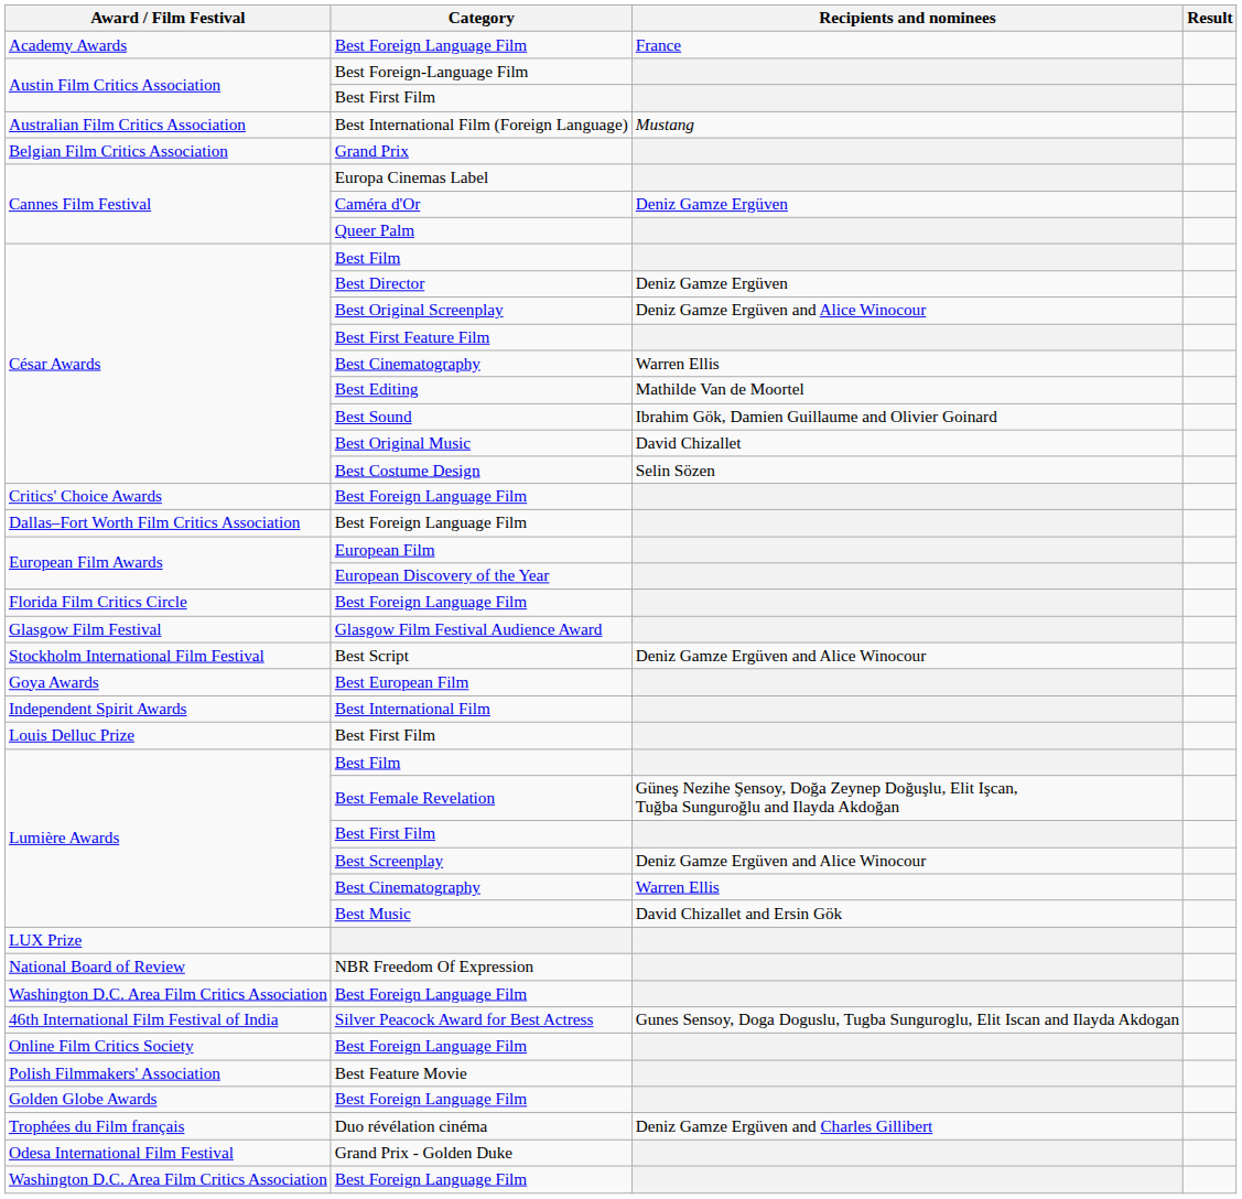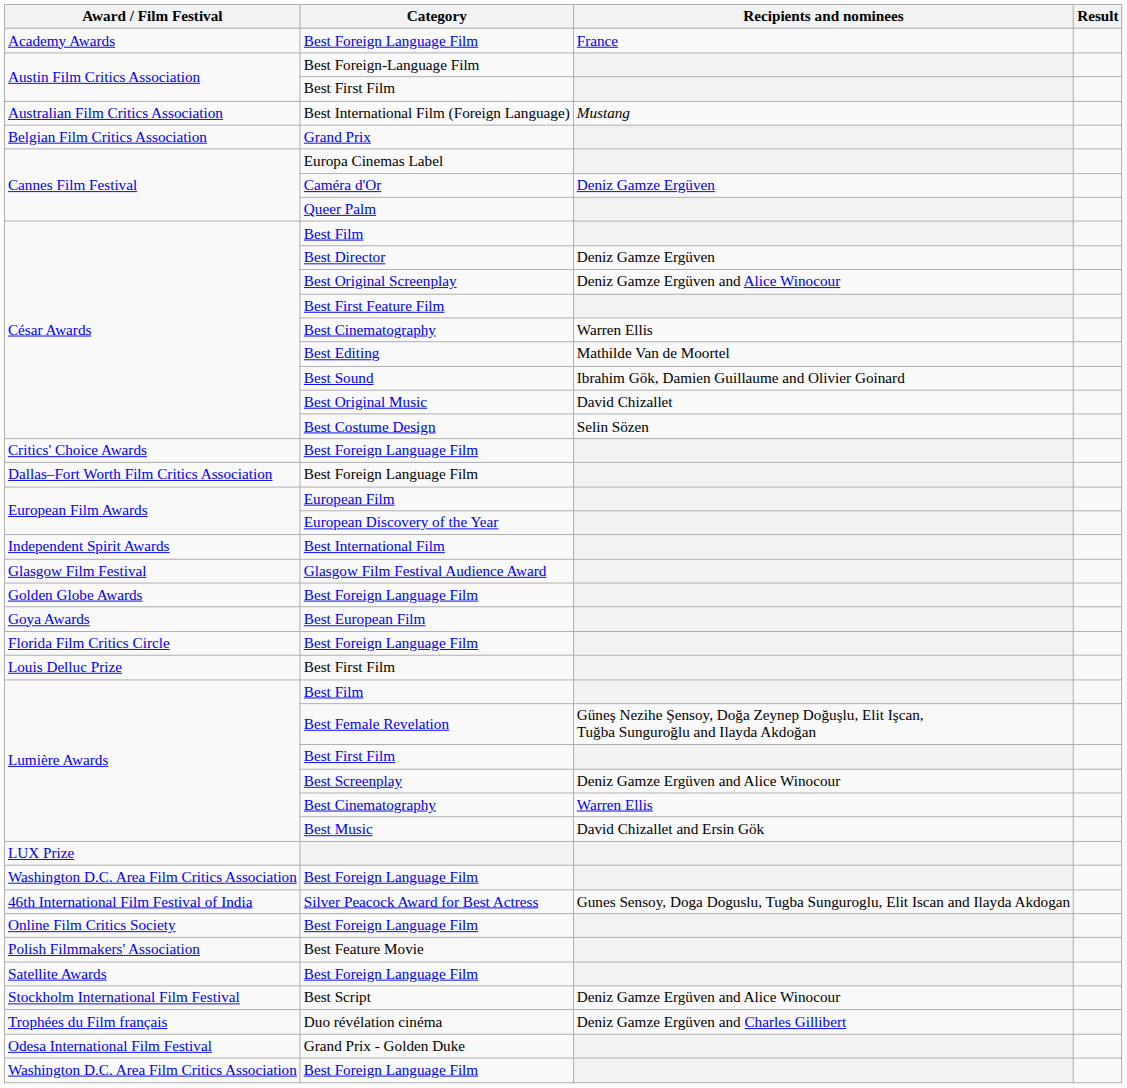rows swapped: Florida Film Critics Circle / Best Foreign Language Film <-> Best International Film
rows swapped: Golden Globe Awards / Best Foreign Language Film <-> Best Script
- row: National Board of Review | NBR Freedom Of Expression
+ row: Satellite Awards | Best Foreign Language Film
